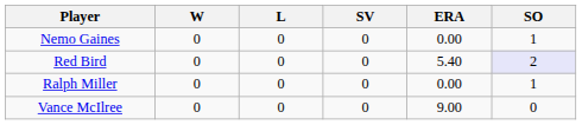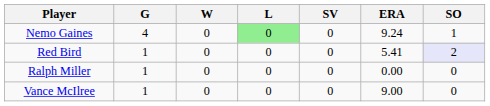+ column: G | 4 | 1 | 1 | 1
Nemo Gaines | L: no background -> lightgreen background
Nemo Gaines | ERA: 0.00 -> 9.24
Red Bird | ERA: 5.40 -> 5.41
Ralph Miller | SO: 1 -> 0
